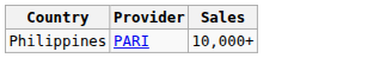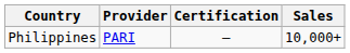+ column: Certification | —
